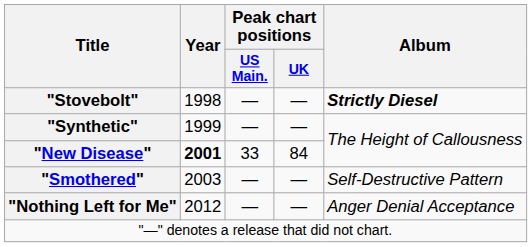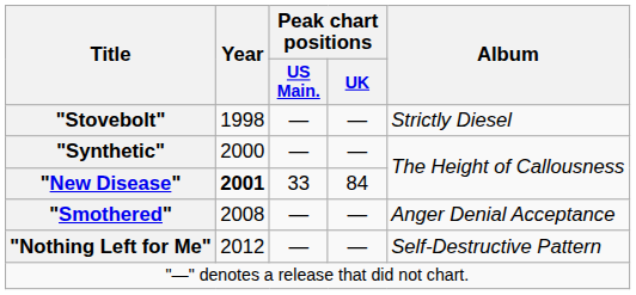"Stovebolt" | Album: bold -> normal
"Synthetic" | Year: 1999 -> 2000
"Smothered" | Year: 2003 -> 2008
"Smothered" | Album: Self-Destructive Pattern -> Anger Denial Acceptance
"Nothing Left for Me" | Album: Anger Denial Acceptance -> Self-Destructive Pattern
